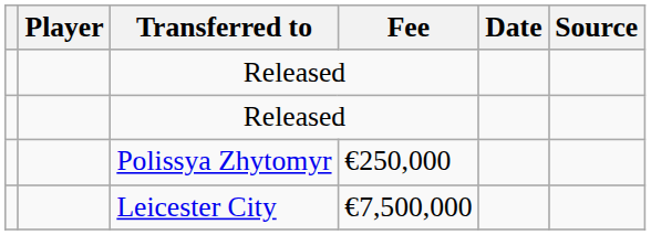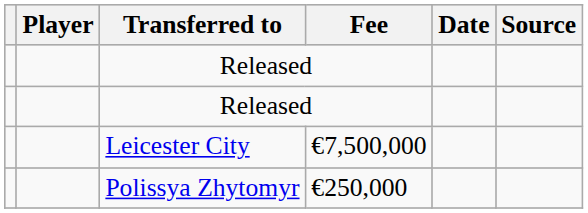rows swapped: Polissya Zhytomyr <-> Leicester City
